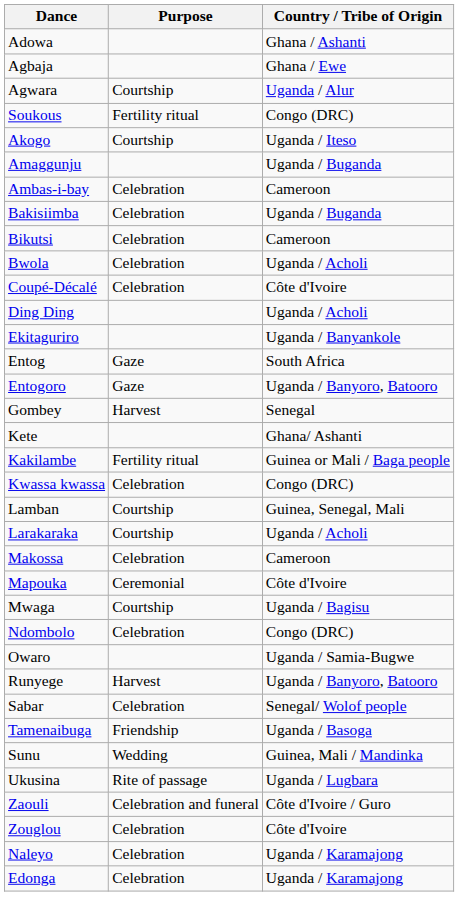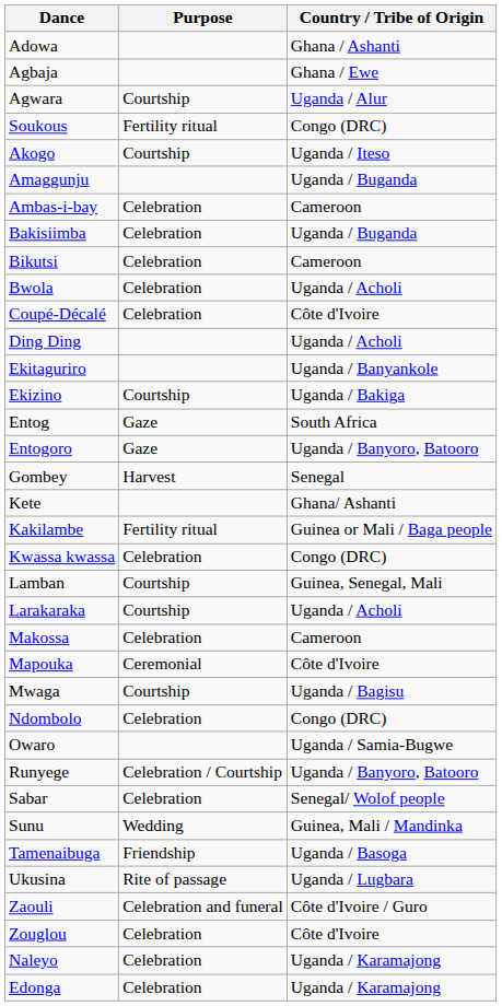+ row: Ekizino | Courtship | Uganda / Bakiga
Runyege | Purpose: Harvest -> Celebration / Courtship
rows swapped: Sunu <-> Tamenaibuga
